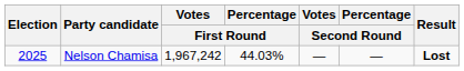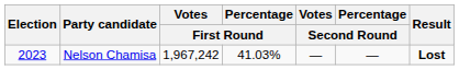Nelson Chamisa | Election: 2025 -> 2023
Nelson Chamisa | Percentage / First Round: 44.03% -> 41.03%
